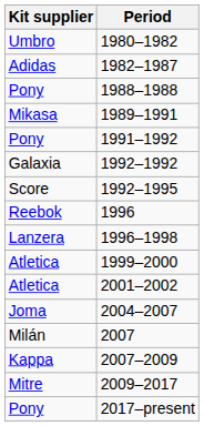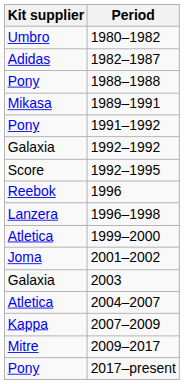2001–2002 | Kit supplier: Atletica -> Joma
+ row: Galaxia | 2003
2004–2007 | Kit supplier: Joma -> Atletica
- row: Milán | 2007
